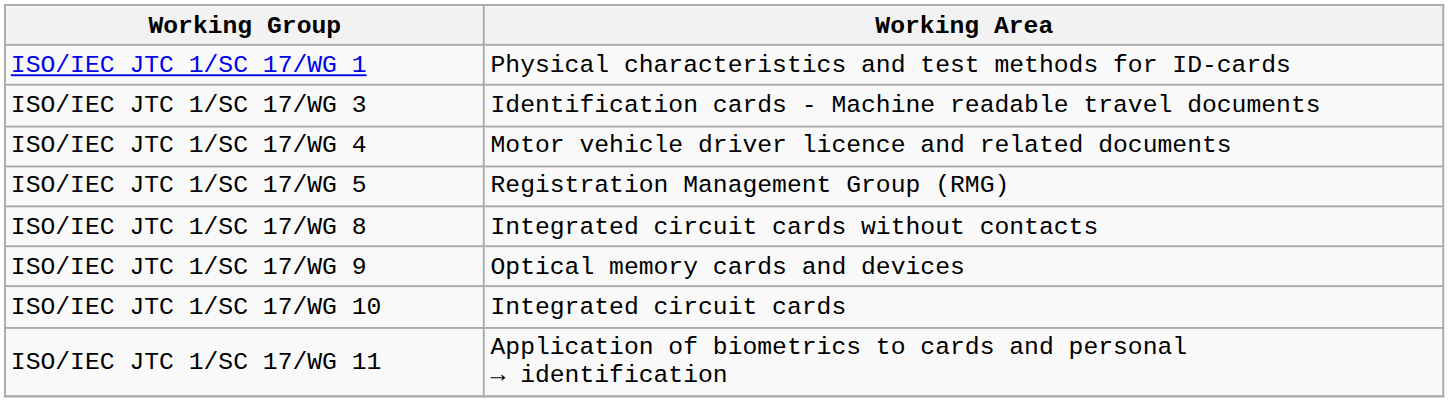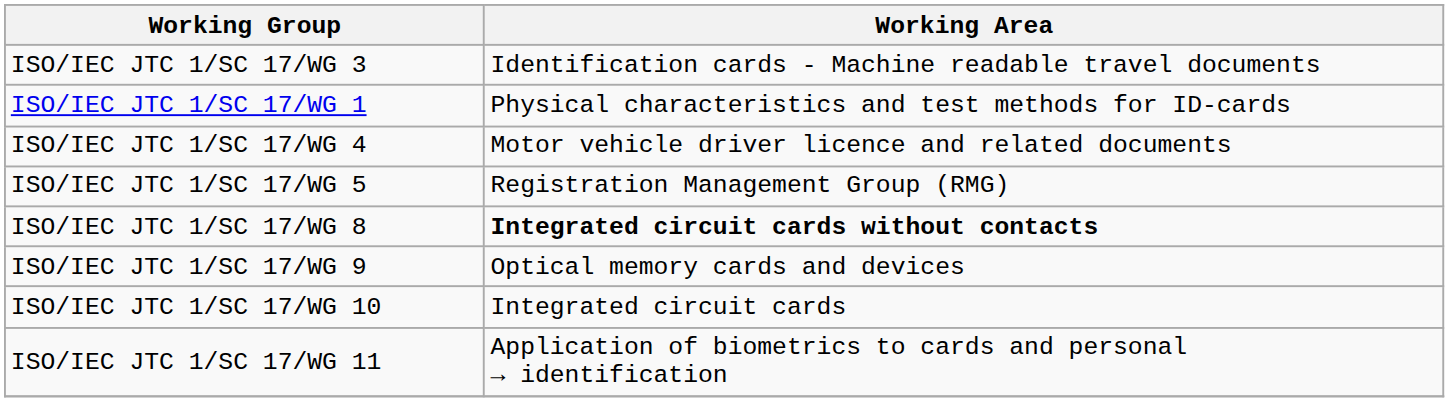rows swapped: ISO/IEC JTC 1/SC 17/WG 1 <-> ISO/IEC JTC 1/SC 17/WG 3
ISO/IEC JTC 1/SC 17/WG 8 | Working Area: normal -> bold
